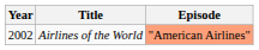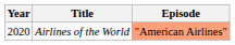Airlines of the World | Year: 2002 -> 2020
